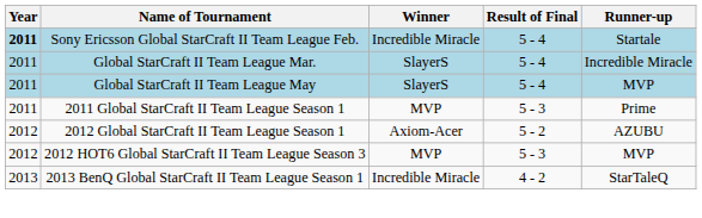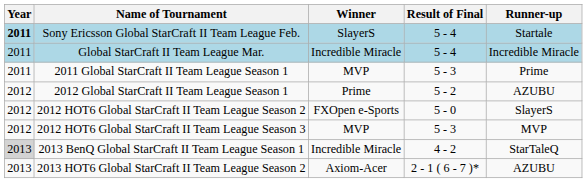Sony Ericsson Global StarCraft II Team League Feb. | Winner: Incredible Miracle -> SlayerS
Global StarCraft II Team League Mar. | Winner: SlayerS -> Incredible Miracle
- row: 2011 | Global StarCraft II Team League May | SlayerS | 5 - 4 | MVP
2012 Global StarCraft II Team League Season 1 | Winner: Axiom-Acer -> Prime
+ row: 2012 | 2012 HOT6 Global StarCraft II Team League Season 2 | FXOpen e-Sports | 5 - 0 | SlayerS
2013 BenQ Global StarCraft II Team League Season 1 | Year: no background -> lightgrey background
+ row: 2013 | 2013 HOT6 Global StarCraft II Team League Season 2 | Axiom-Acer | 2 - 1 ( 6 - 7 )* | AZUBU
